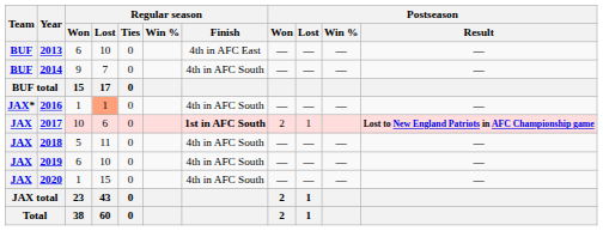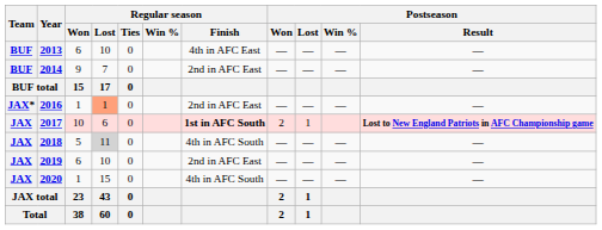2014 | Regular season / Finish: 4th in AFC South -> 2nd in AFC East
2016 | Regular season / Finish: 4th in AFC South -> 2nd in AFC East
2018 | Regular season / Lost: no background -> lightgrey background
2019 | Regular season / Finish: 4th in AFC South -> 2nd in AFC East
